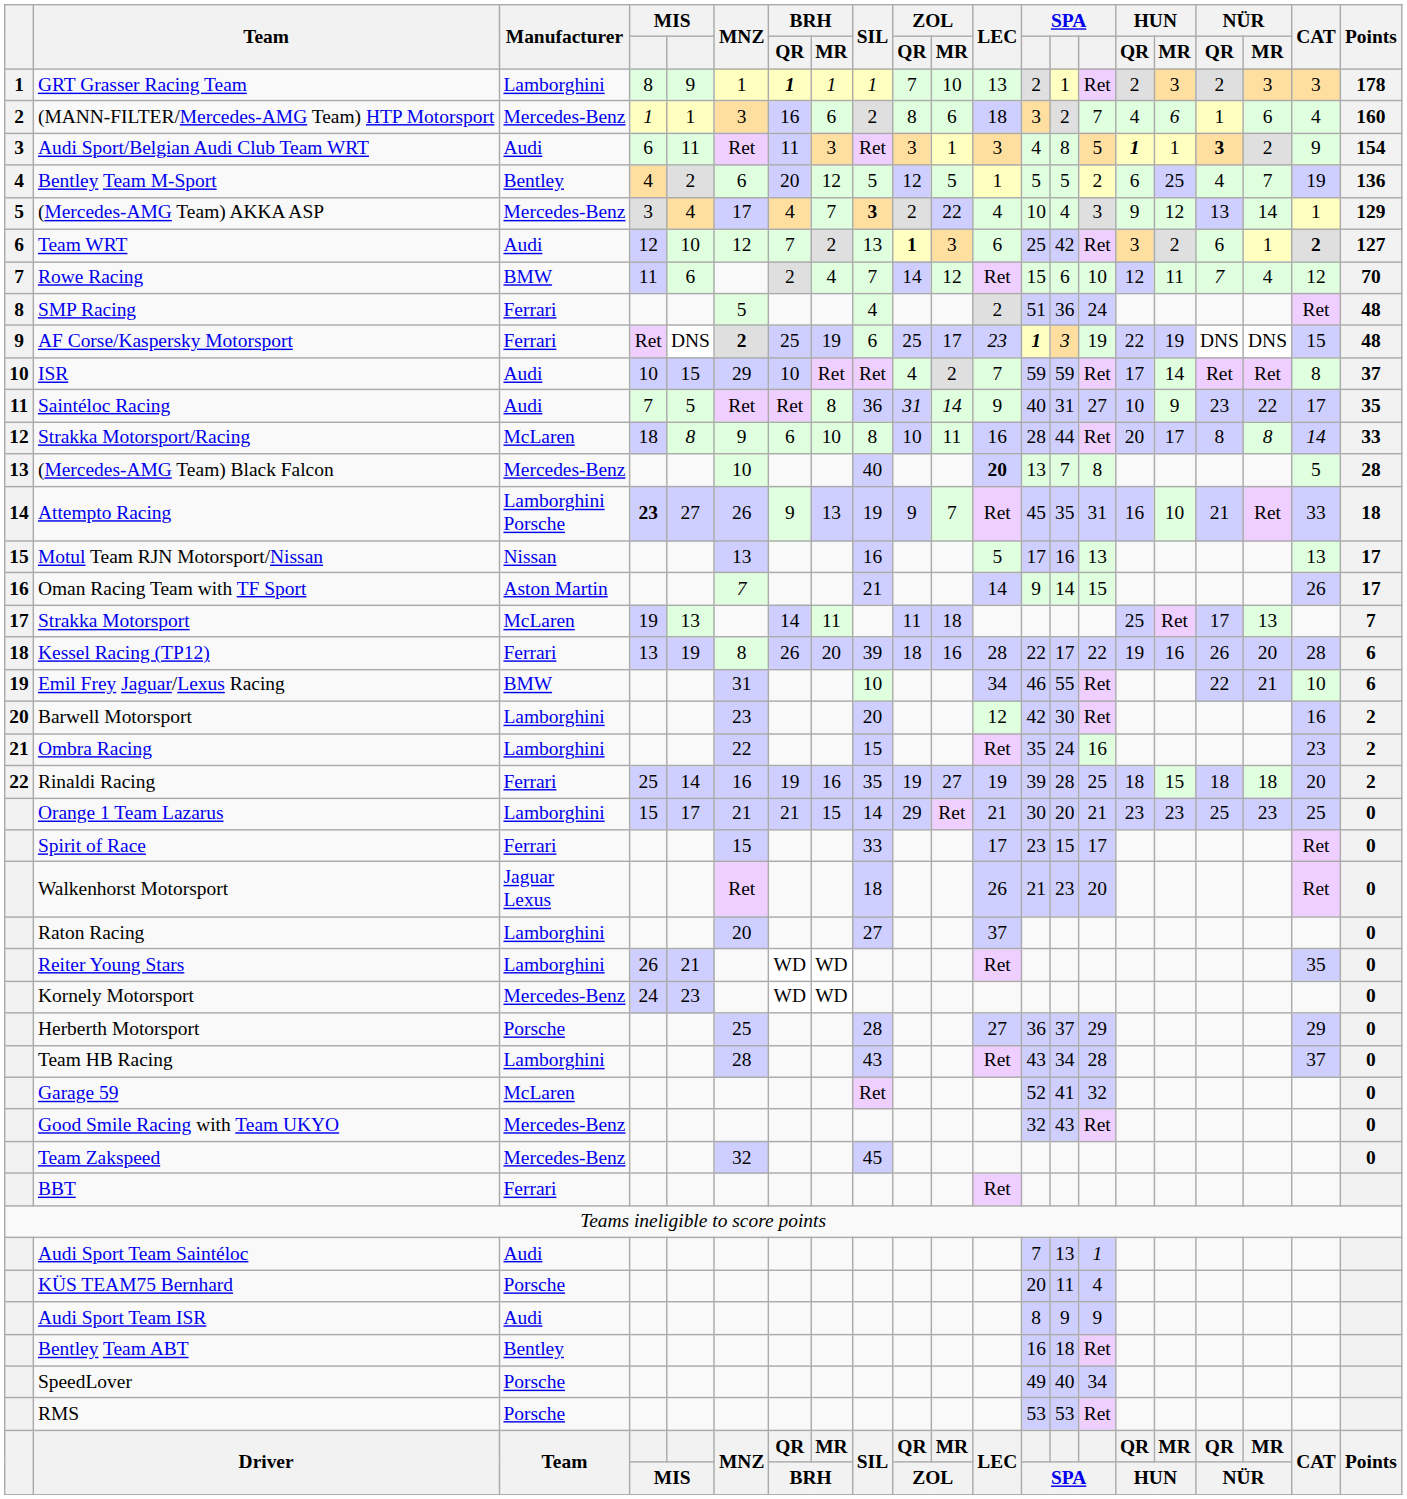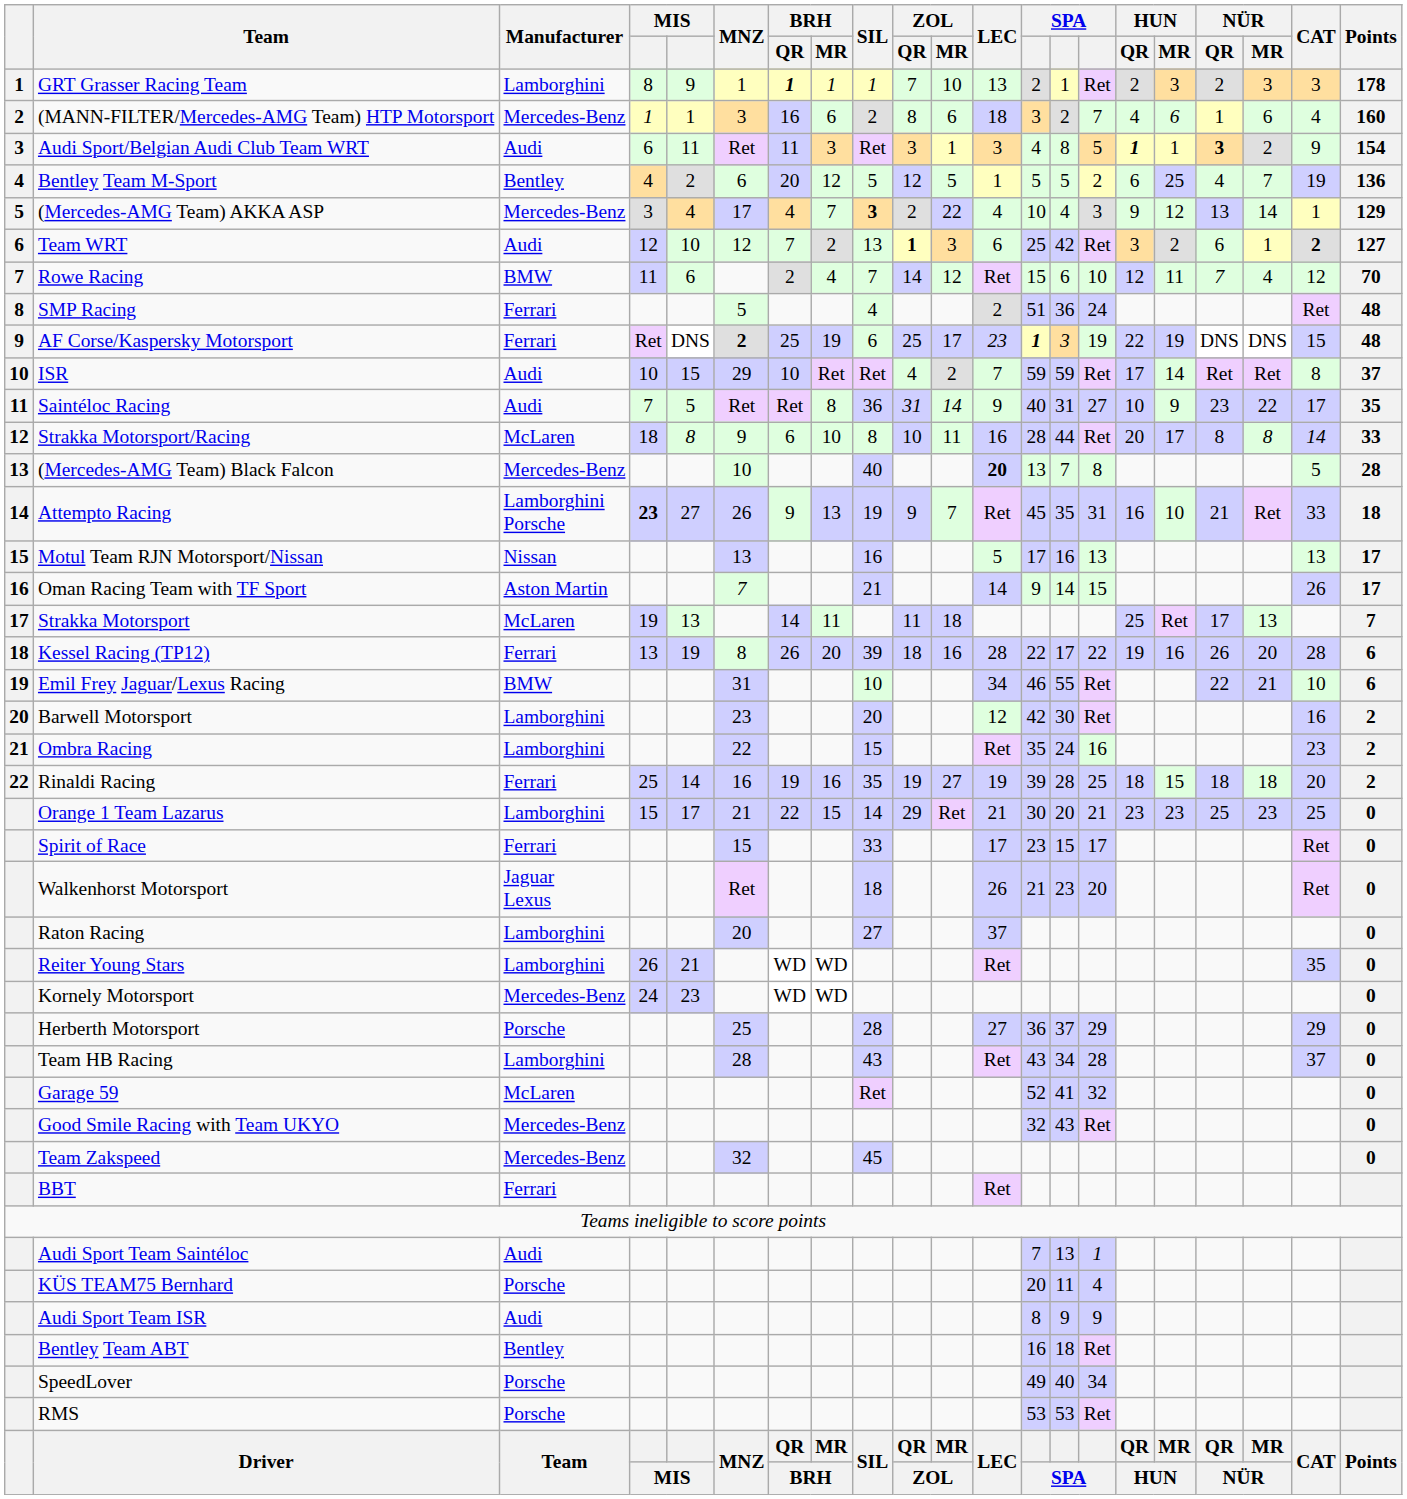Orange 1 Team Lazarus | BRH / QR: 21 -> 22
